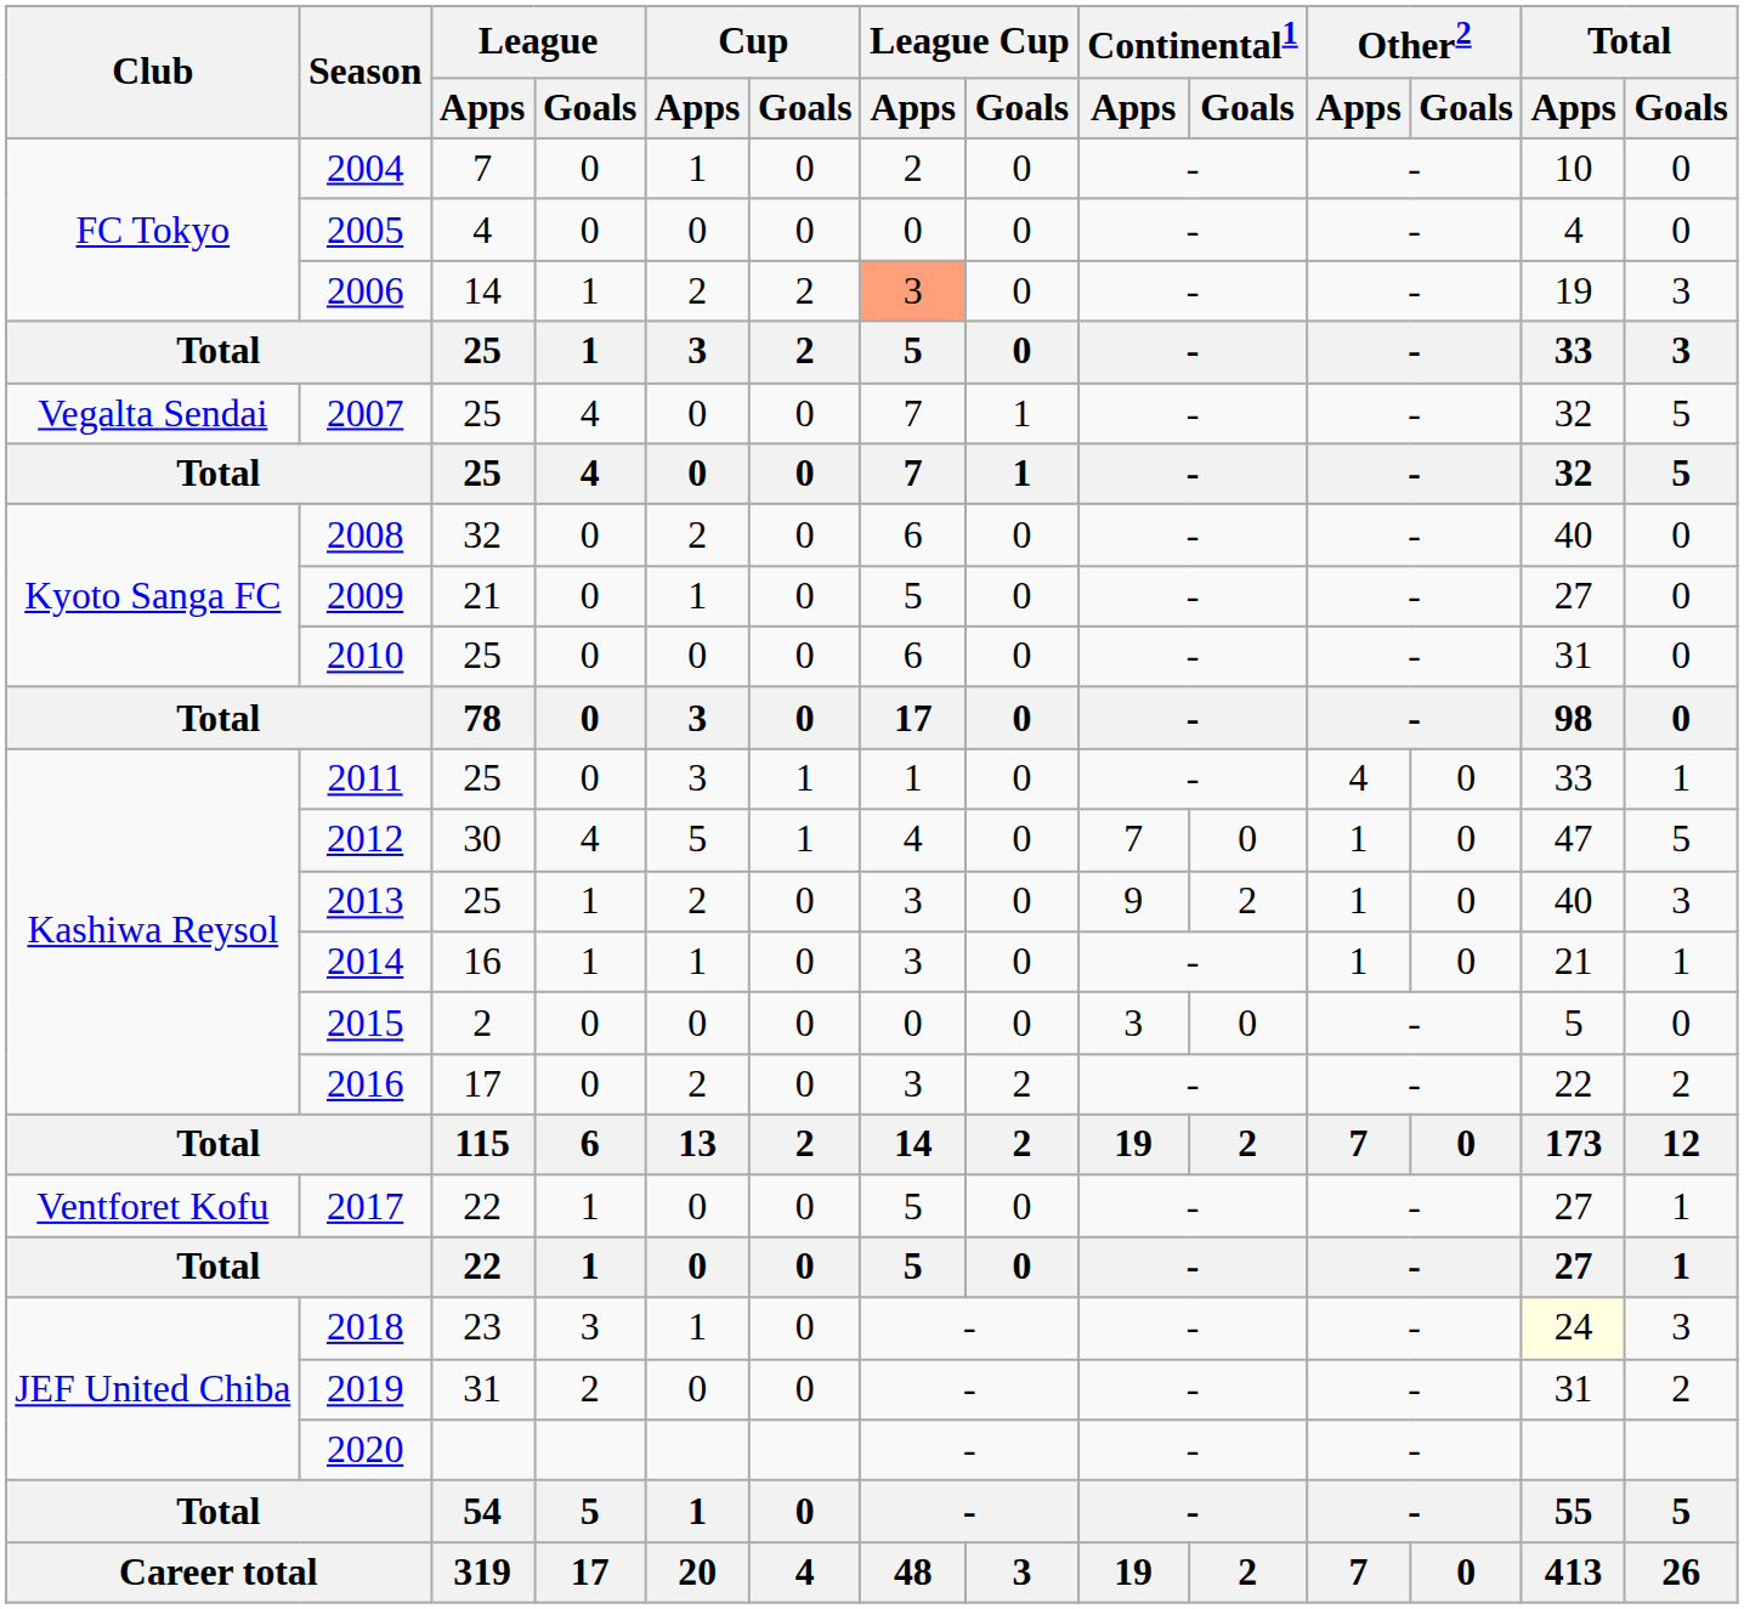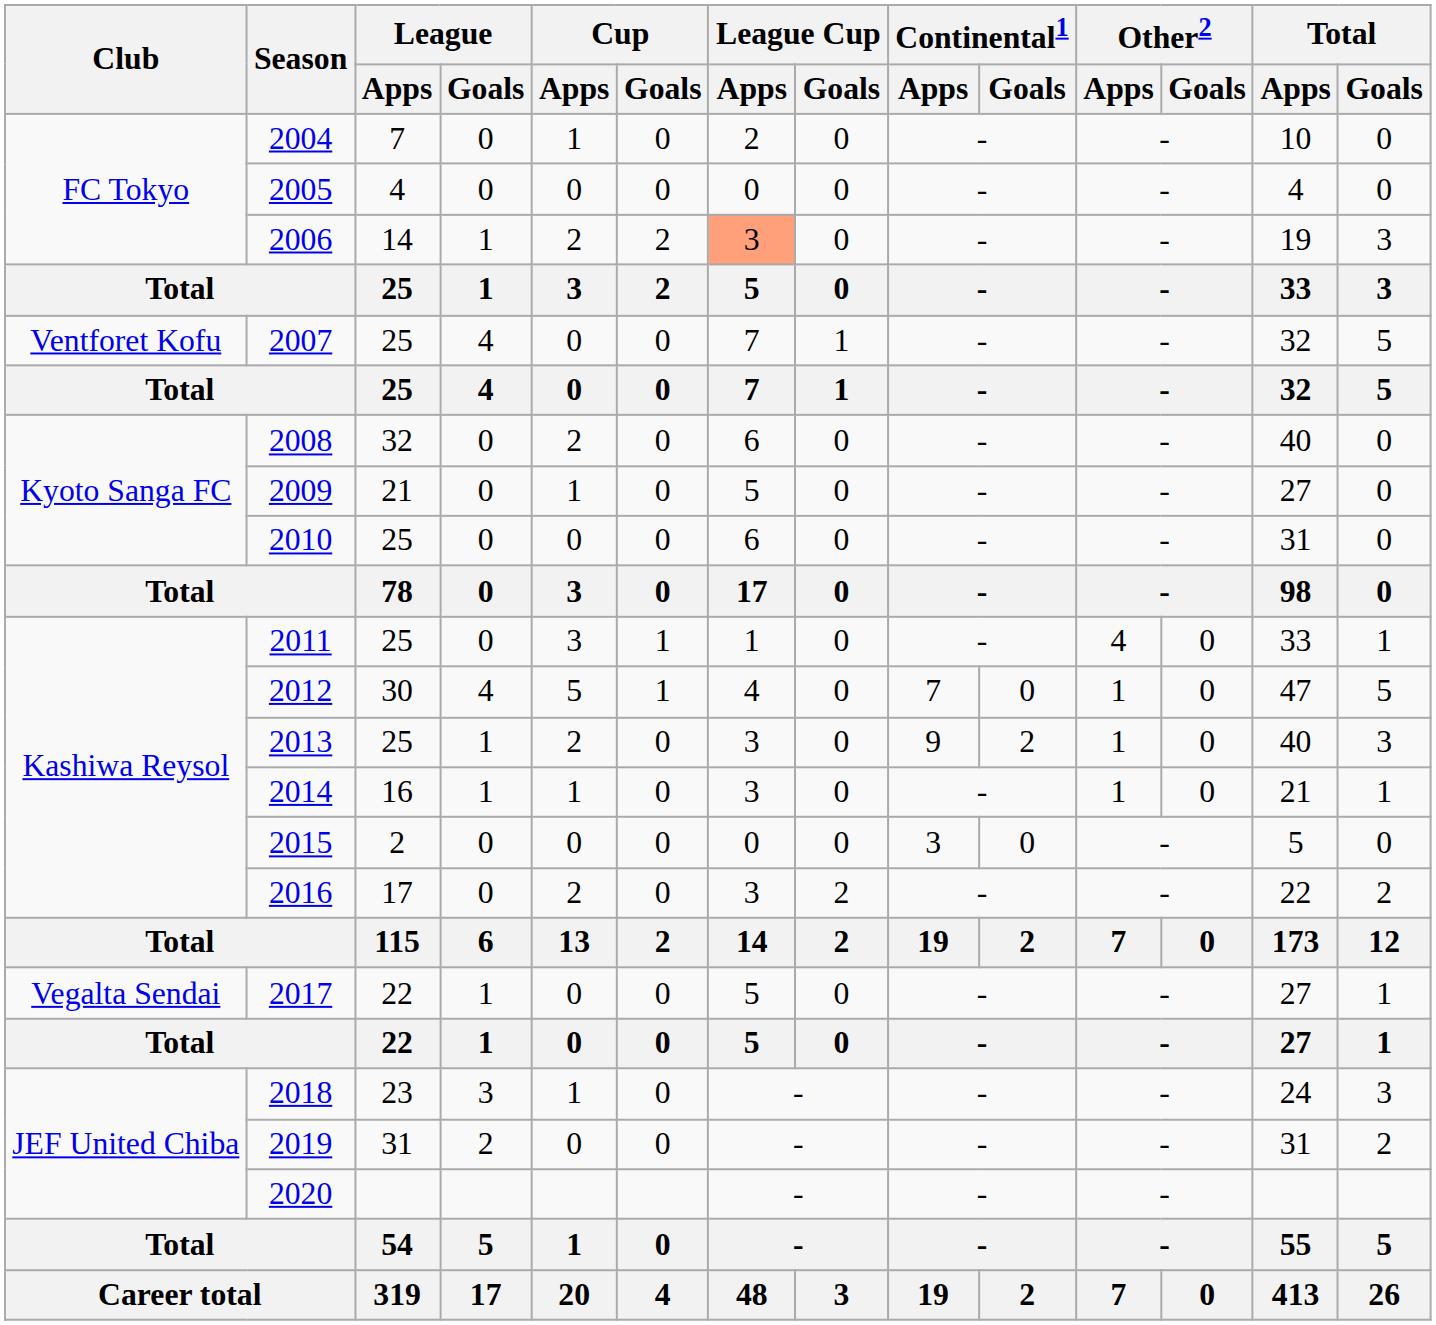2007 | Club: Vegalta Sendai -> Ventforet Kofu
2017 | Club: Ventforet Kofu -> Vegalta Sendai
2018 | Total / Apps: lightyellow background -> no background
